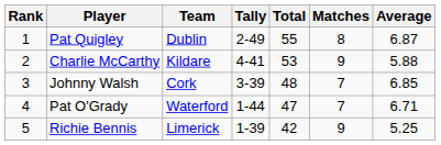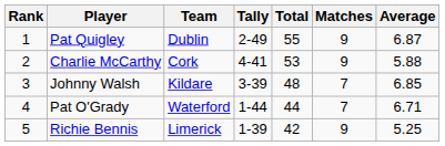Pat Quigley | Matches: 8 -> 9
Charlie McCarthy | Team: Kildare -> Cork
Johnny Walsh | Team: Cork -> Kildare
Pat O'Grady | Total: 47 -> 44
